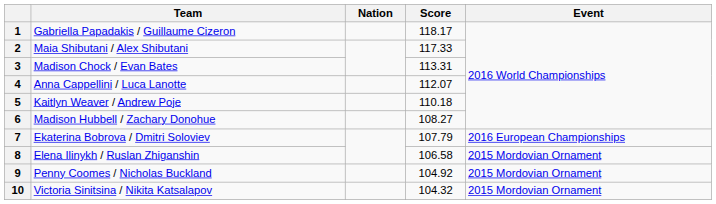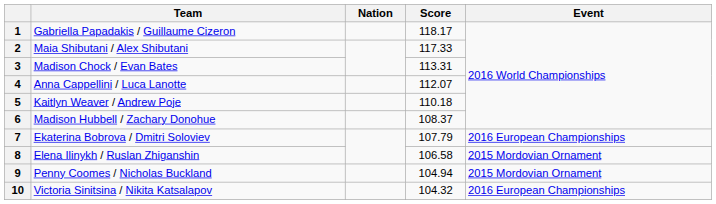6 | Score: 108.27 -> 108.37
9 | Score: 104.92 -> 104.94
10 | Event: 2015 Mordovian Ornament -> 2016 European Championships
